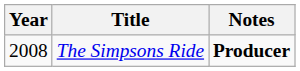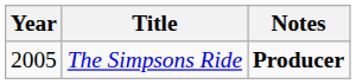The Simpsons Ride | Year: 2008 -> 2005
